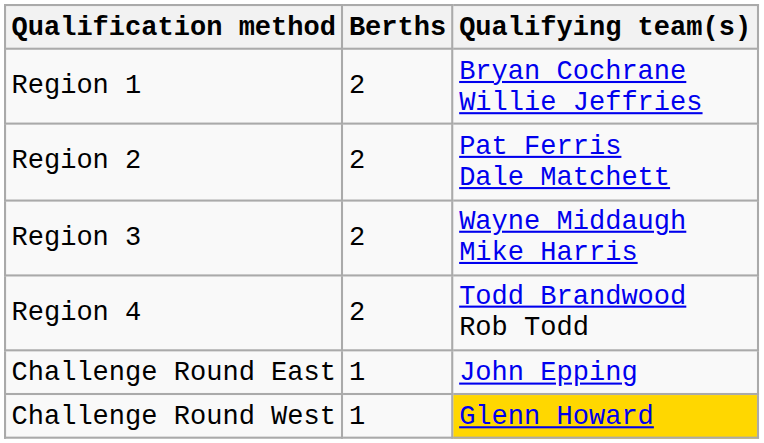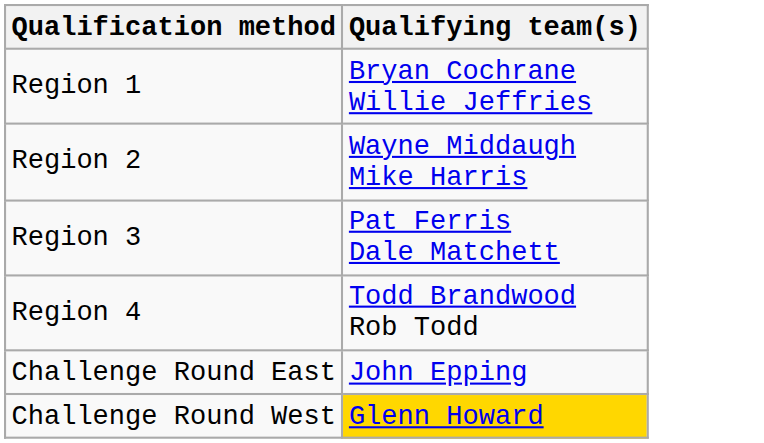- column: Berths | 2 | 2 | 2 | 2 | 1 | 1
Region 2 | Qualifying team(s): Pat Ferris Dale Matchett -> Wayne Middaugh Mike Harris
Region 3 | Qualifying team(s): Wayne Middaugh Mike Harris -> Pat Ferris Dale Matchett
